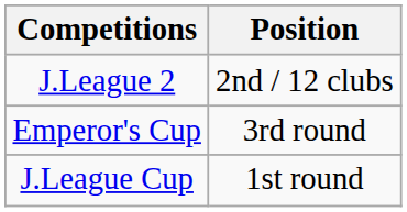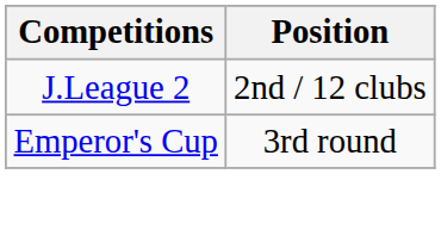- row: J.League Cup | 1st round
